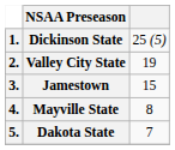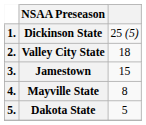Valley City State | column 3: 19 -> 18
Dakota State | column 3: 7 -> 5
